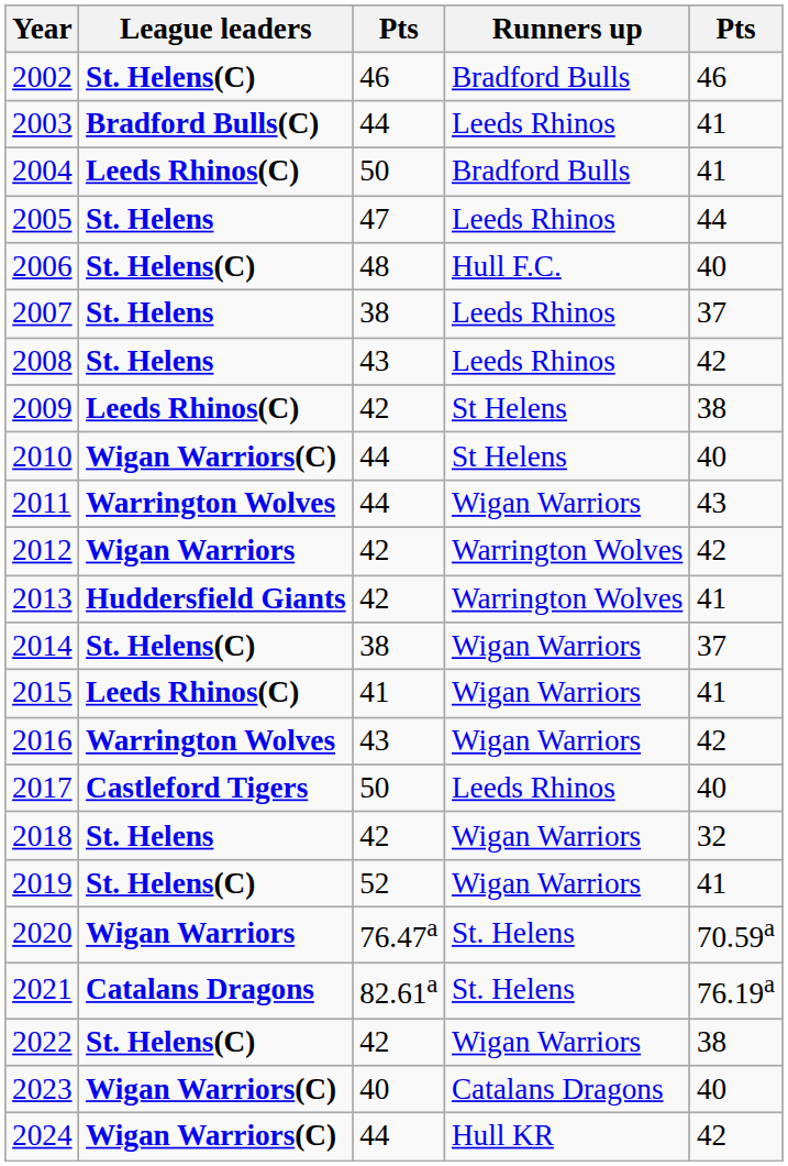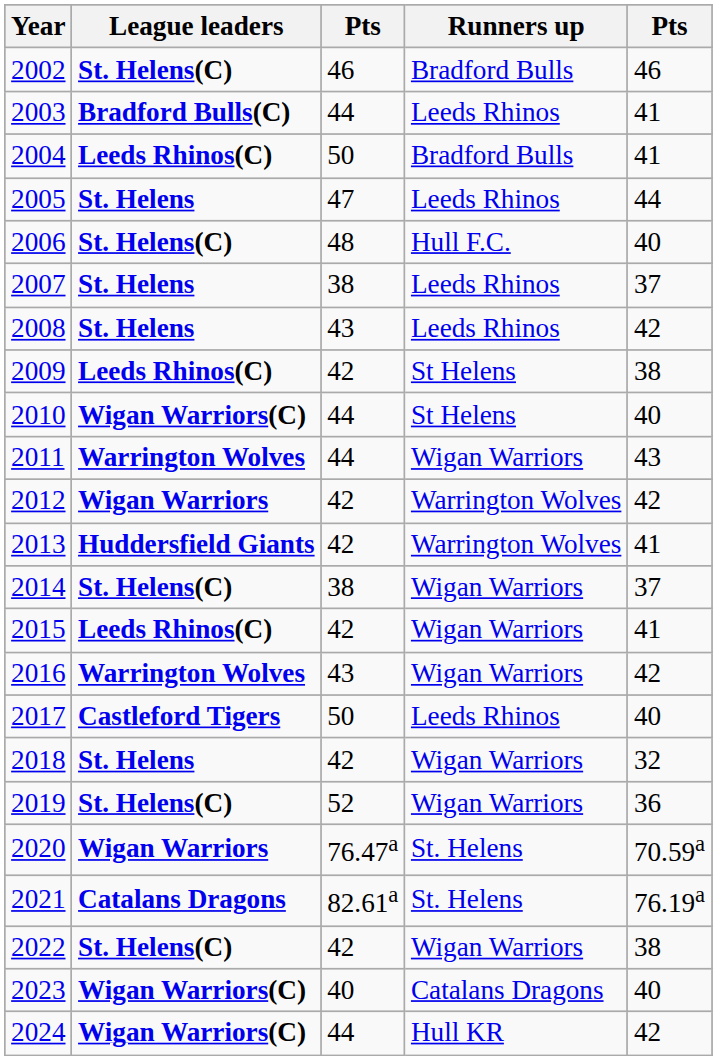2015 | column 3: 41 -> 42
2019 | column 5: 41 -> 36
